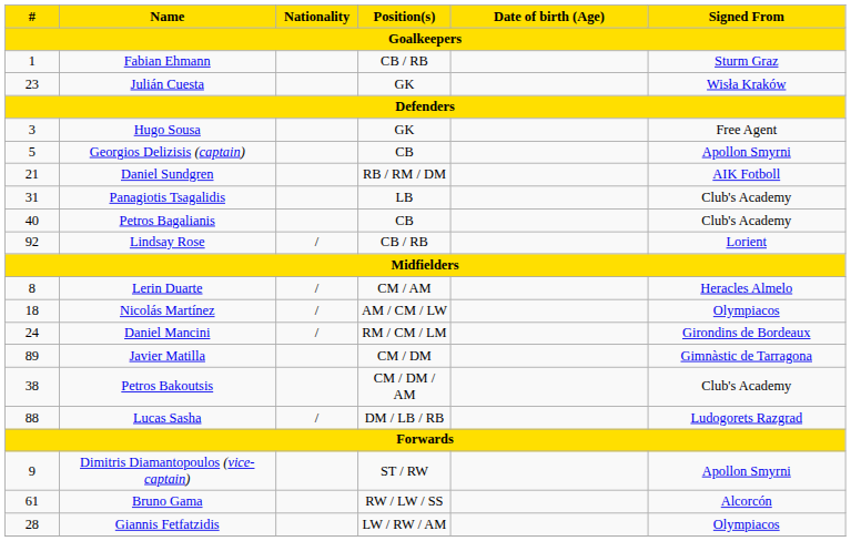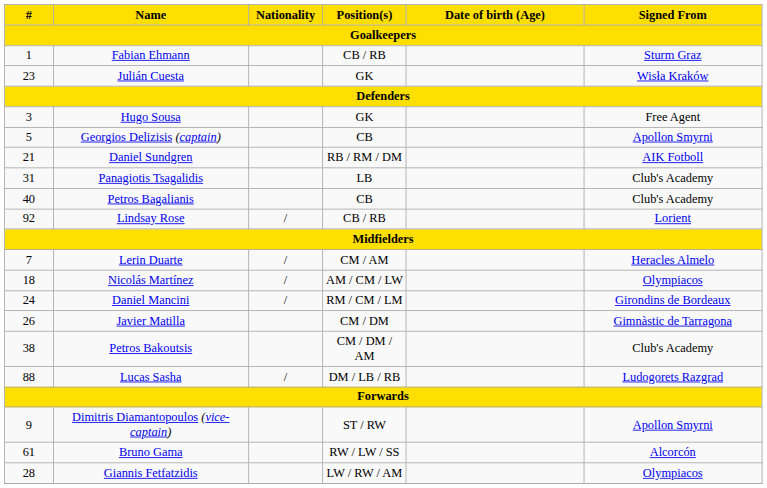Lerin Duarte | #: 8 -> 7
Javier Matilla | #: 89 -> 26
